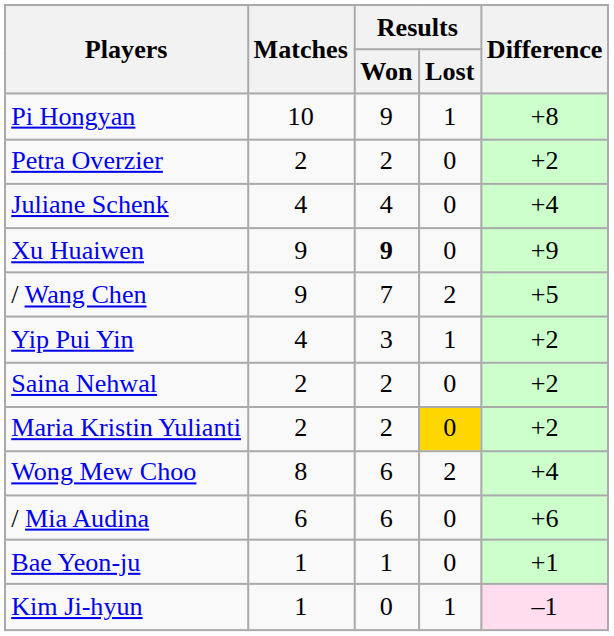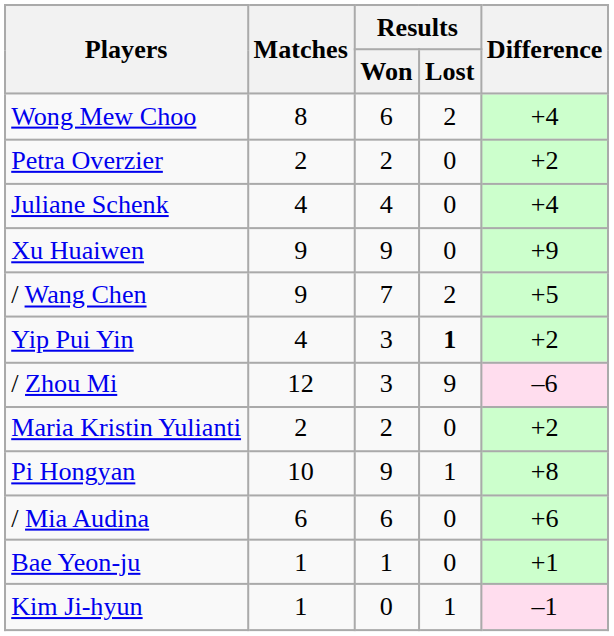rows swapped: Pi Hongyan <-> Wong Mew Choo
Xu Huaiwen | Results / Won: bold -> normal
Yip Pui Yin | Results / Lost: normal -> bold
+ row: / Zhou Mi | 12 | 3 | 9 | –6
- row: Saina Nehwal | 2 | 2 | 0 | +2
Maria Kristin Yulianti | Results / Lost: gold background -> no background
